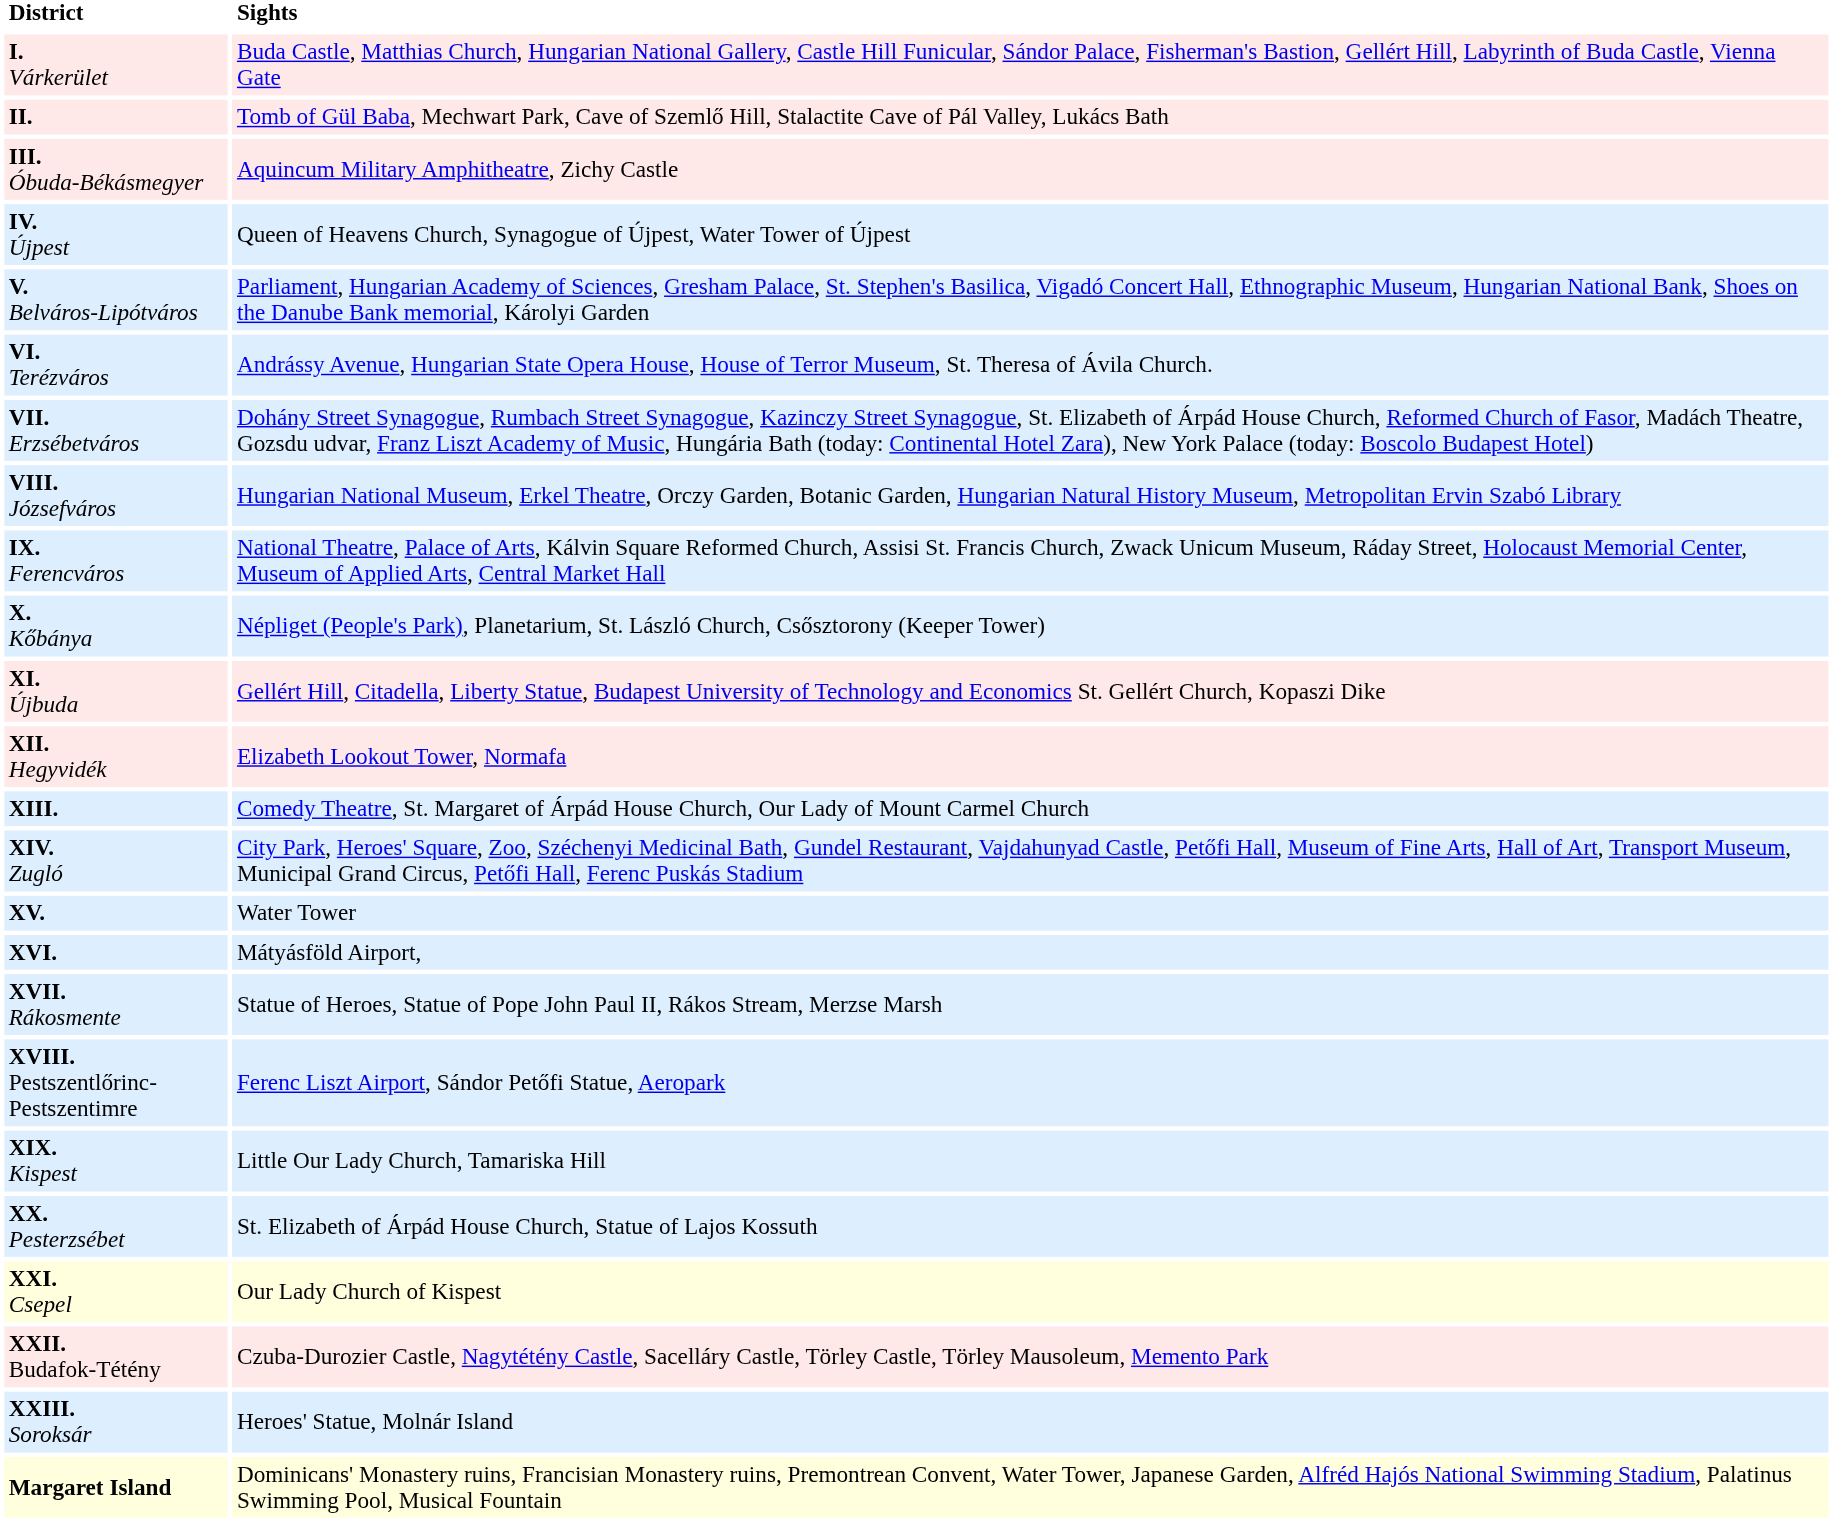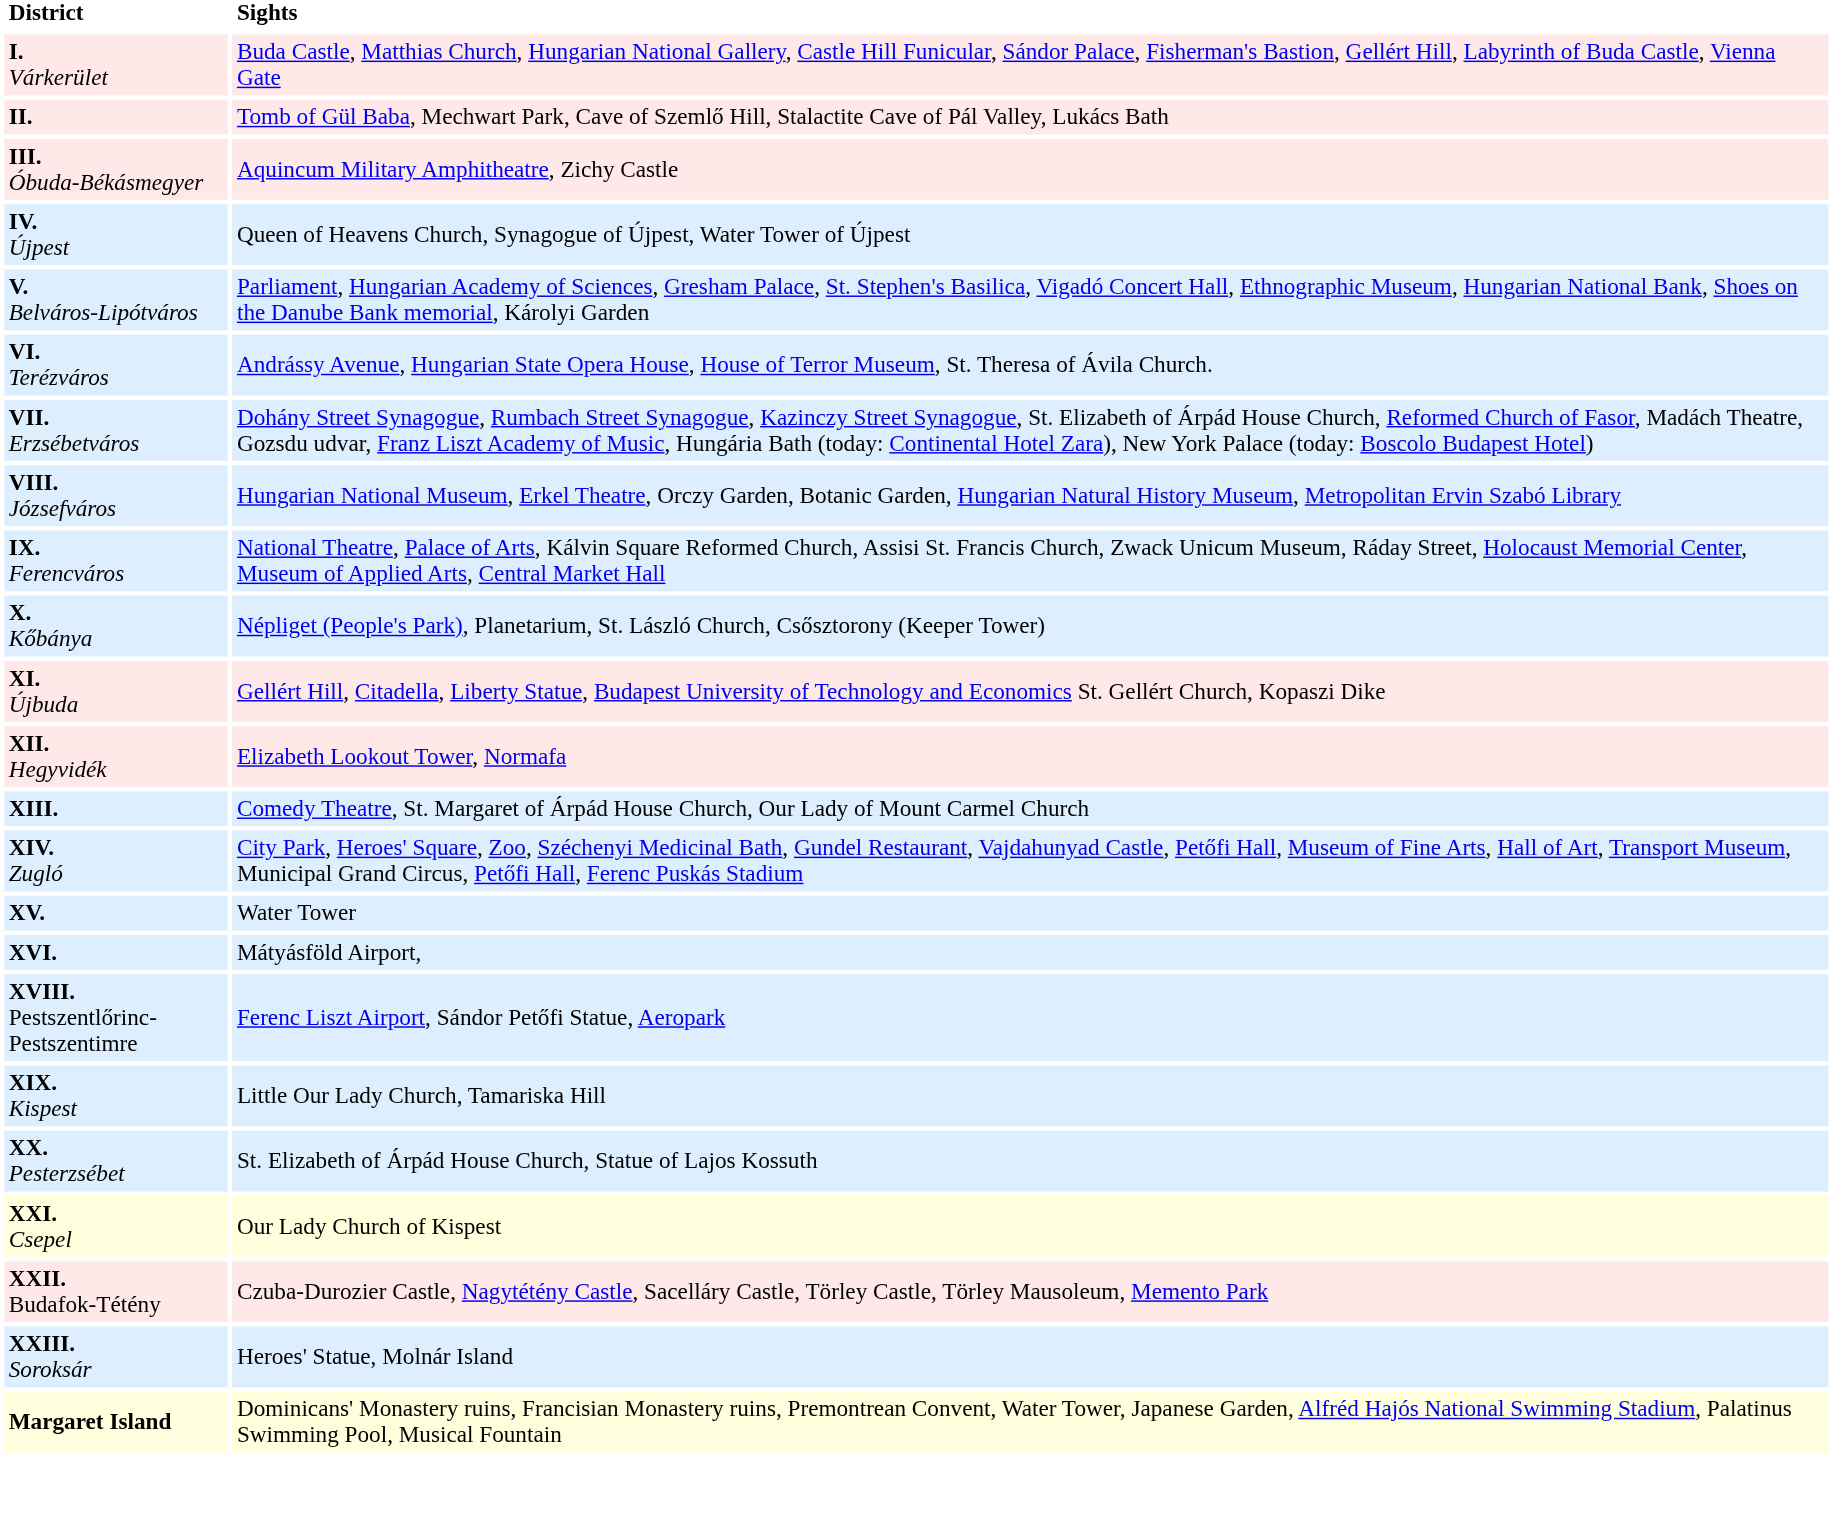- row: XVII. Rákosmente | Statue of Heroes, Statue of Pope John Paul II, Rákos Stream, Merzse Marsh
